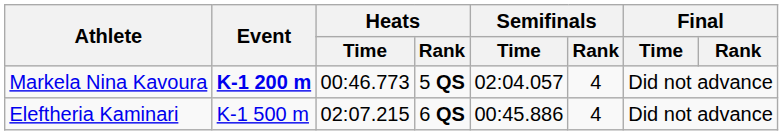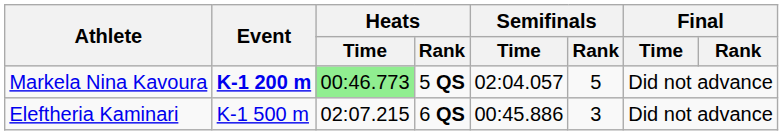Markela Nina Kavoura | Heats / Time: no background -> lightgreen background
Markela Nina Kavoura | Semifinals / Rank: 4 -> 5
Eleftheria Kaminari | Semifinals / Rank: 4 -> 3
